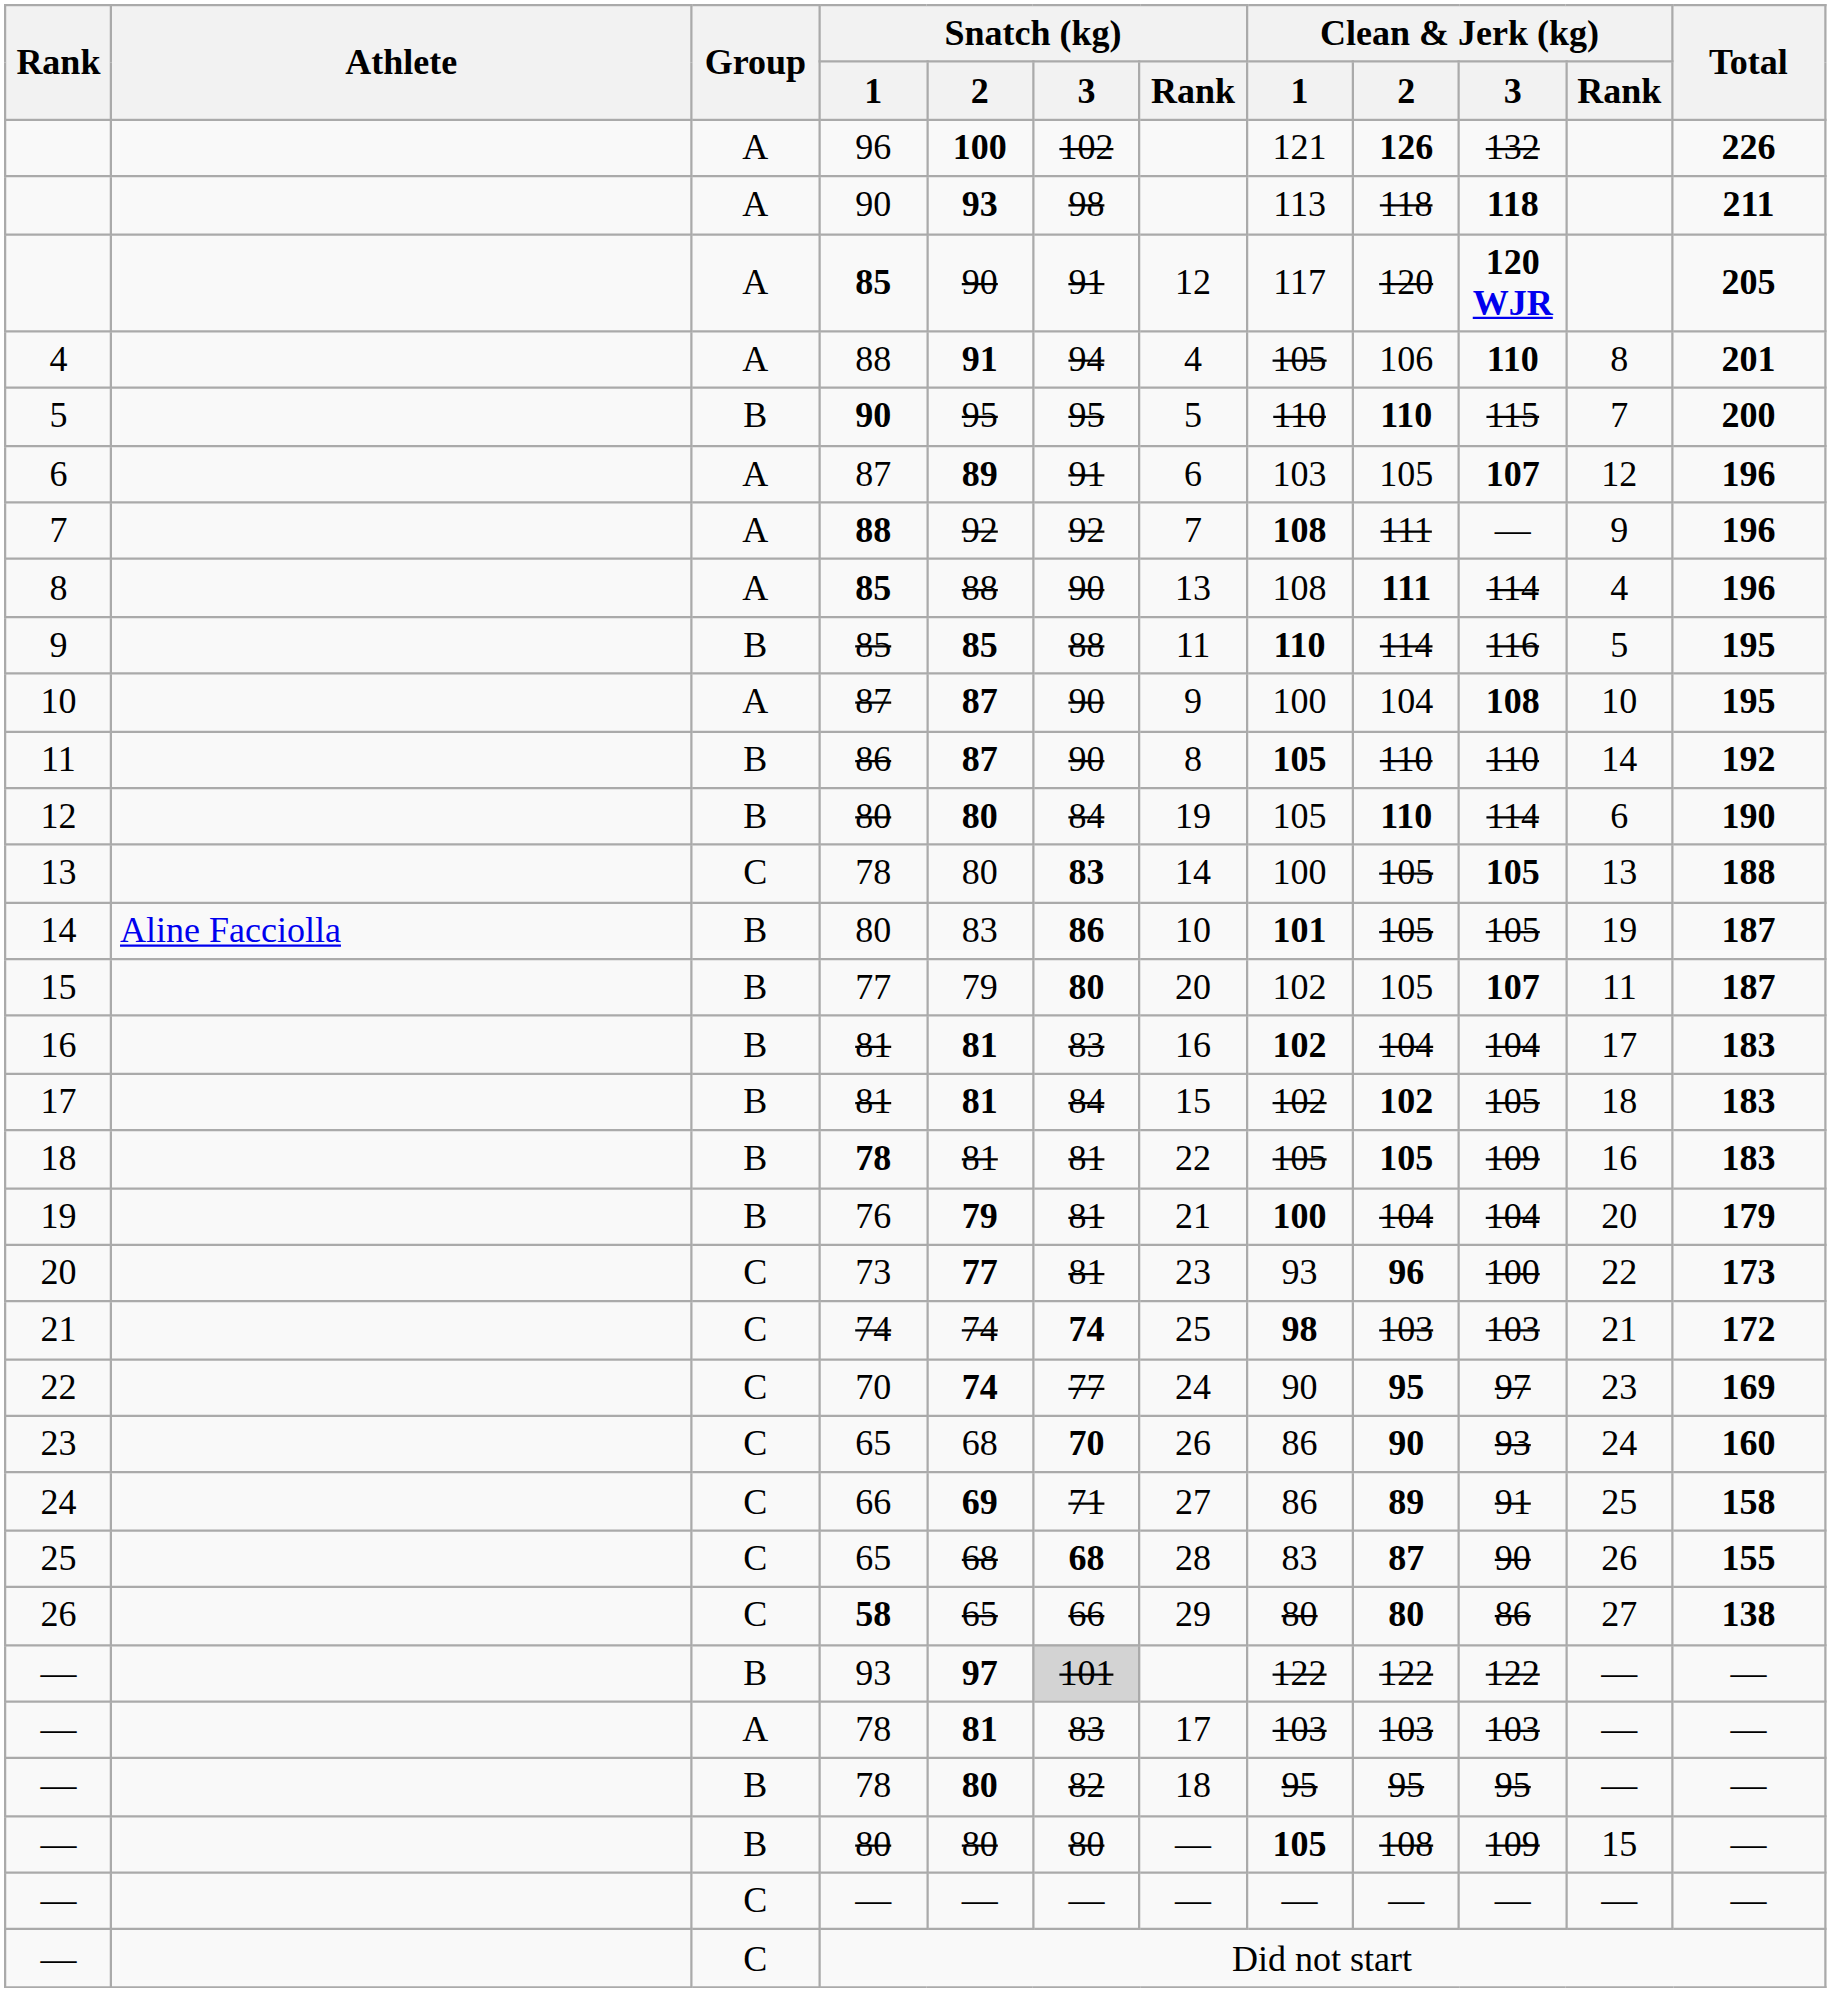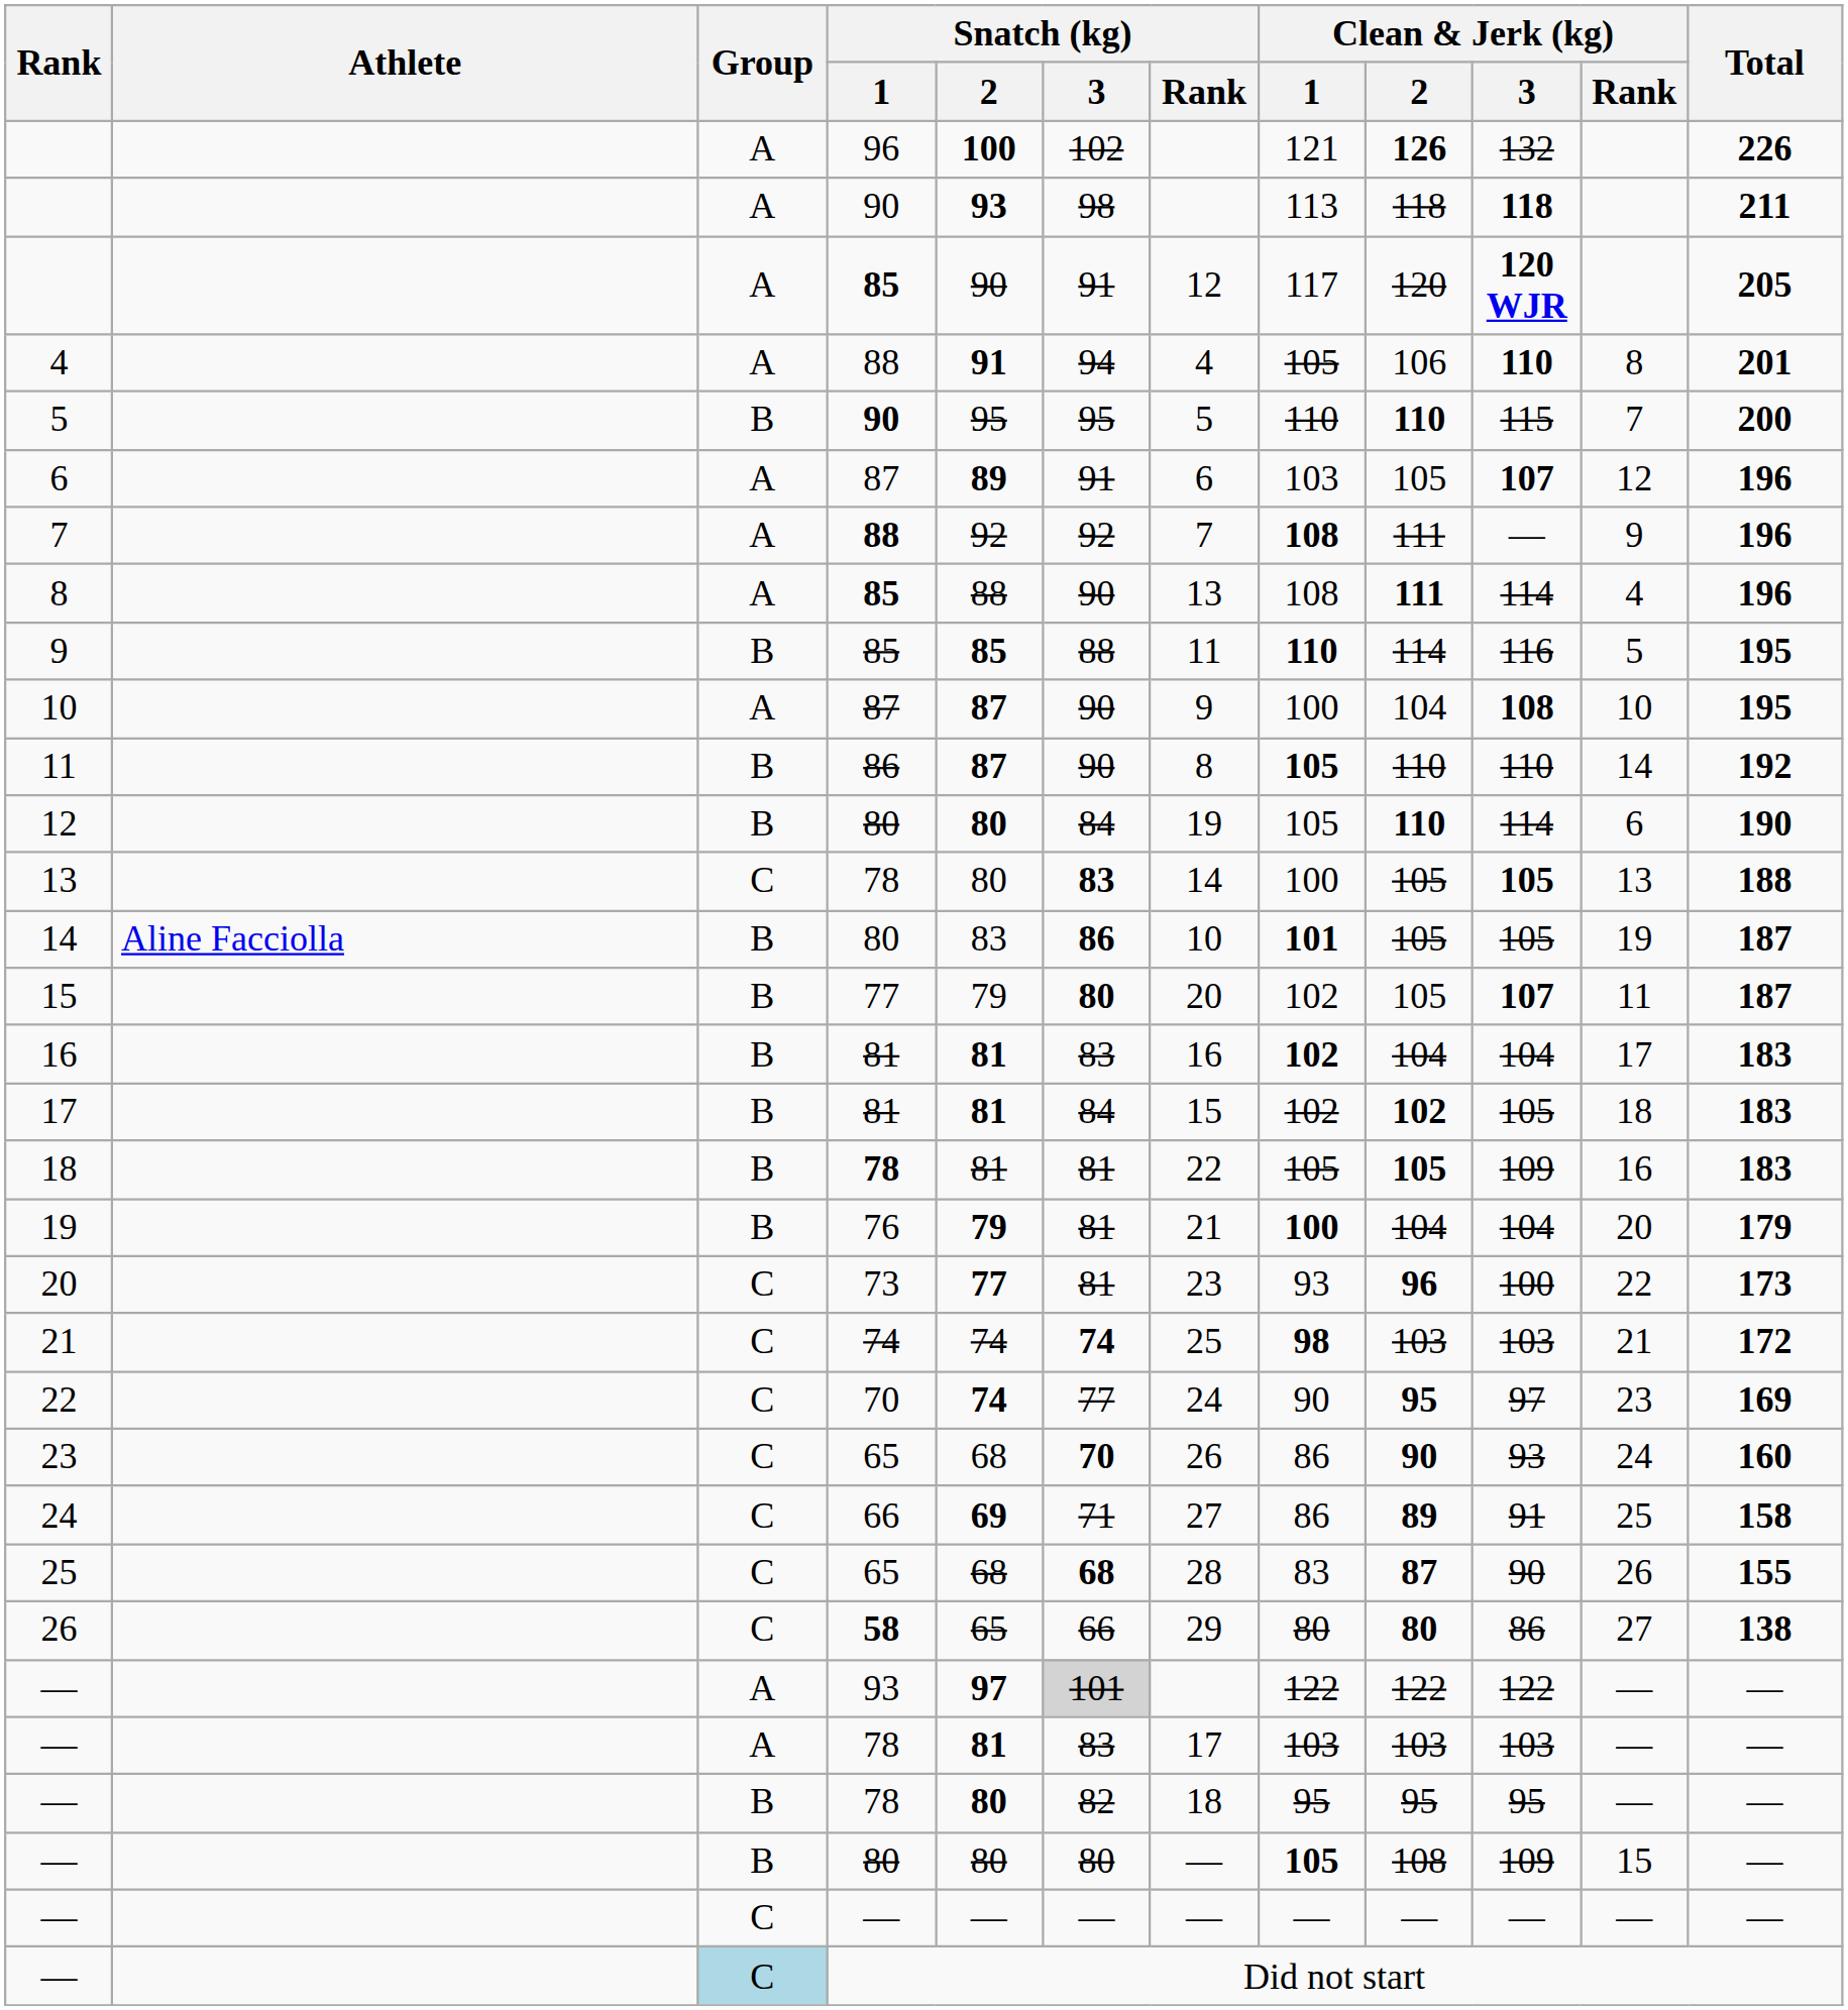— / 93 | Group: B -> A
— / Did not start | Group: no background -> lightblue background
